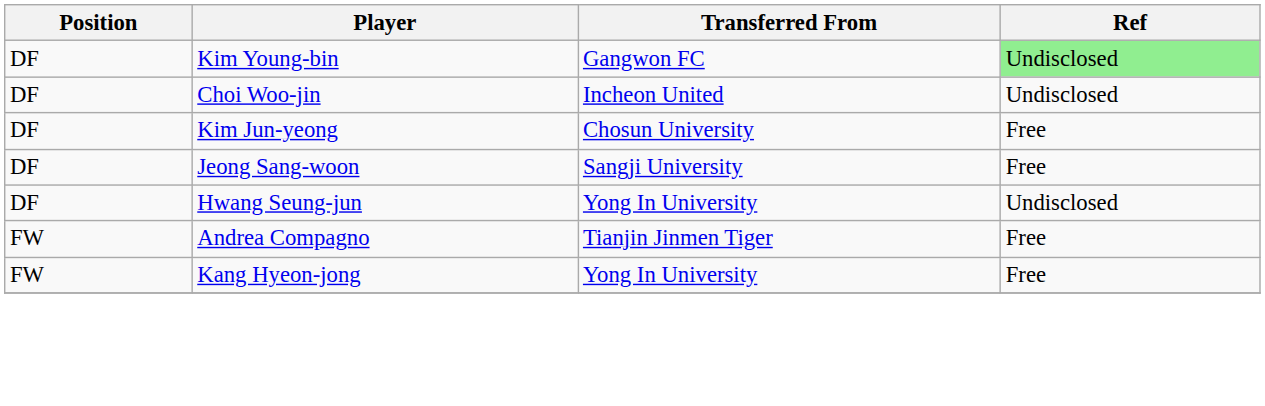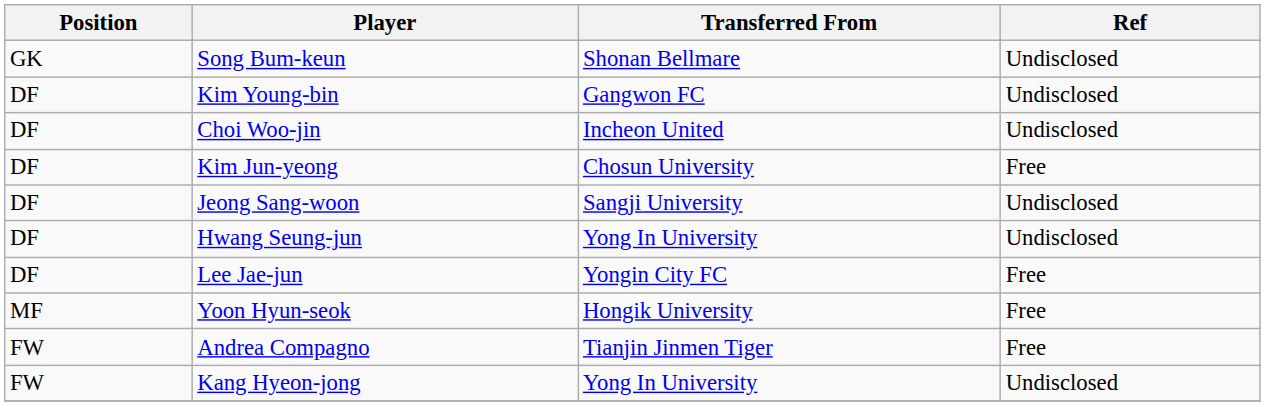+ row: GK | Song Bum-keun | Shonan Bellmare | Undisclosed
Kim Young-bin | Ref: lightgreen background -> no background
Jeong Sang-woon | Ref: Free -> Undisclosed
+ row: DF | Lee Jae-jun | Yongin City FC | Free
+ row: MF | Yoon Hyun-seok | Hongik University | Free
Kang Hyeon-jong | Ref: Free -> Undisclosed
